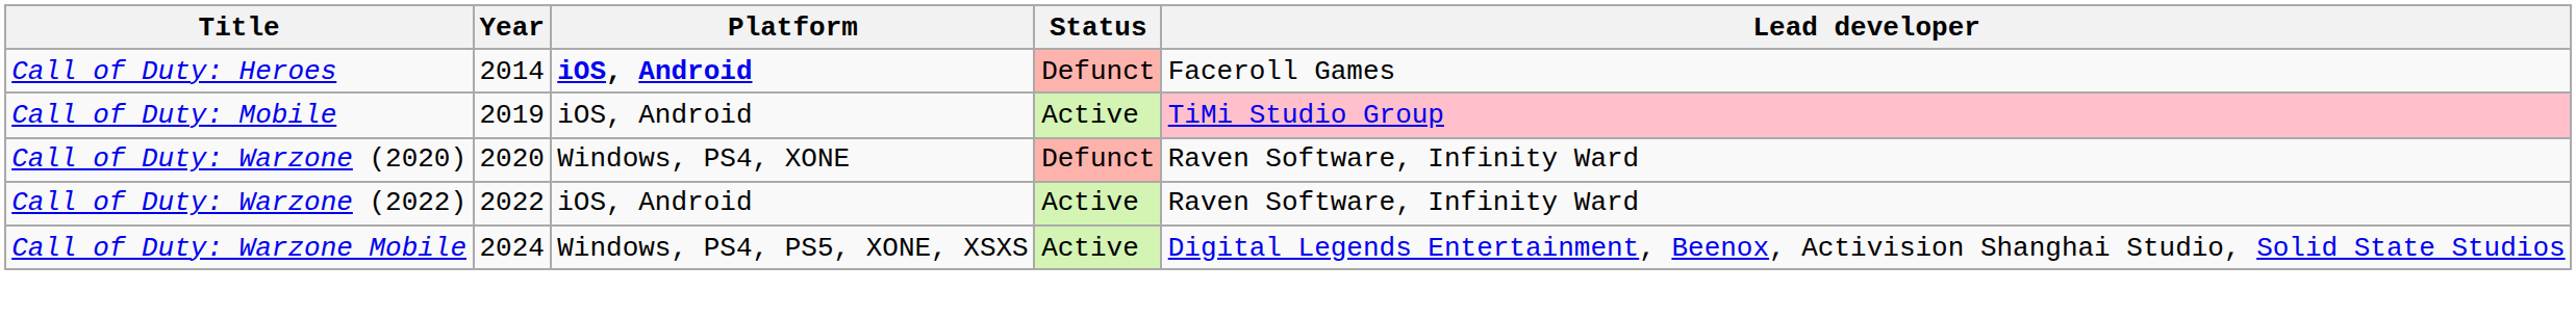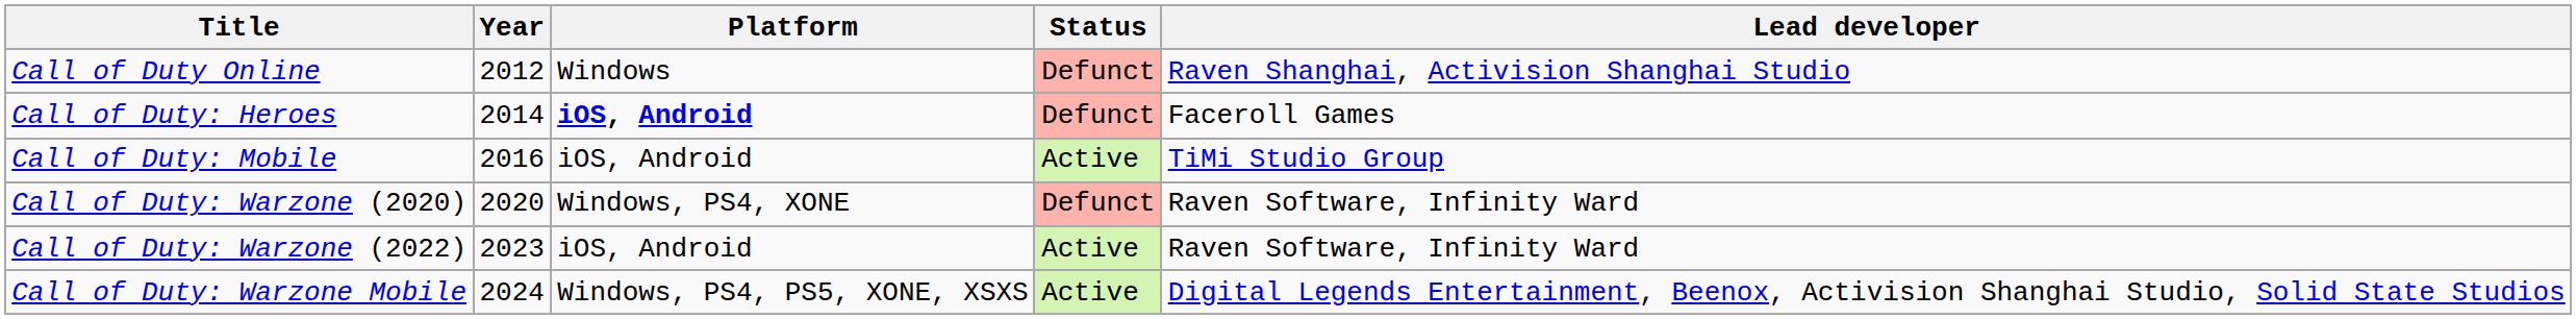+ row: Call of Duty Online | 2012 | Windows | Defunct | Raven Shanghai, Activision Shanghai Studio
Call of Duty: Mobile | Year: 2019 -> 2016
Call of Duty: Mobile | Lead developer: pink background -> no background
Call of Duty: Warzone (2022) | Year: 2022 -> 2023
